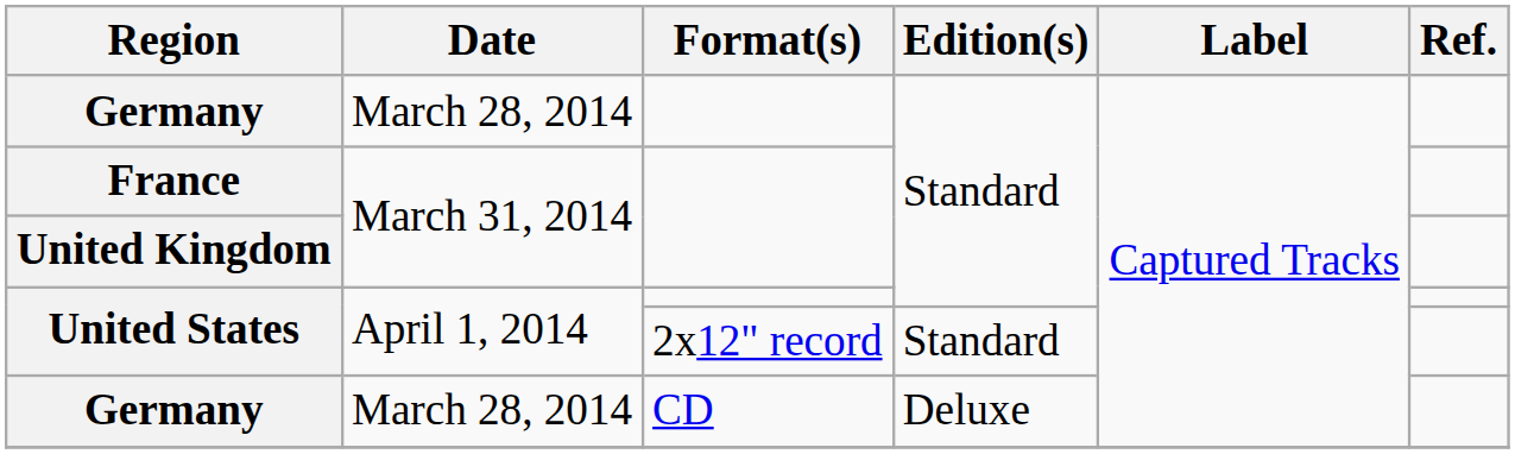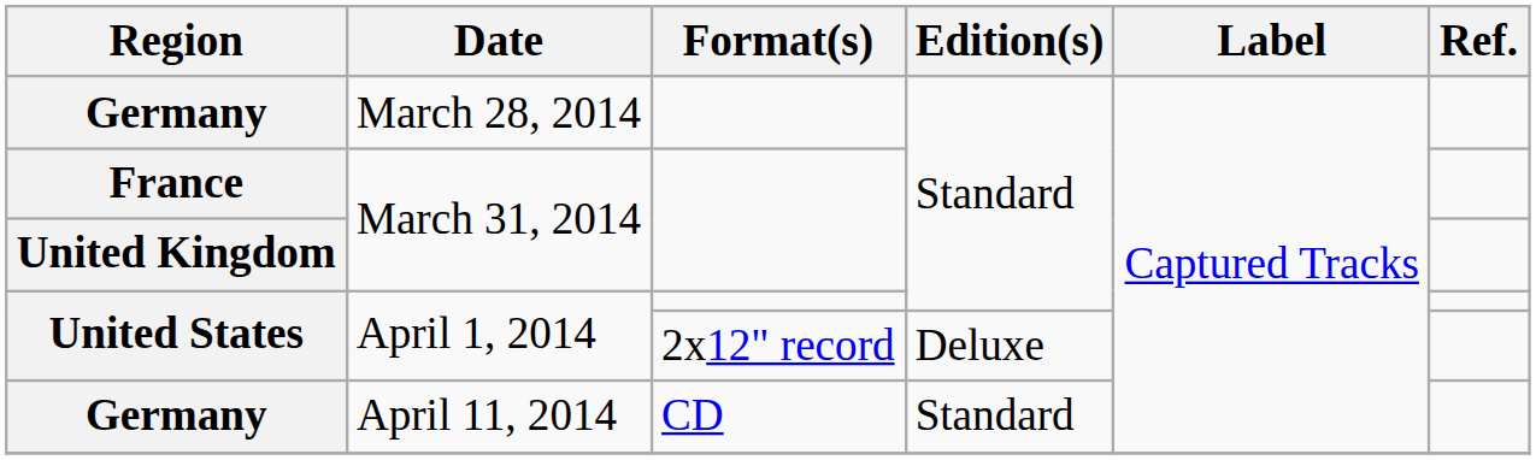United States / 2x12" record | Edition(s): Standard -> Deluxe
Germany / CD | Date: March 28, 2014 -> April 11, 2014
Germany / CD | Edition(s): Deluxe -> Standard
